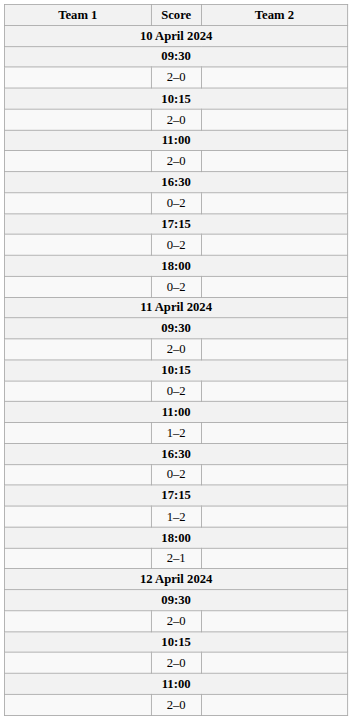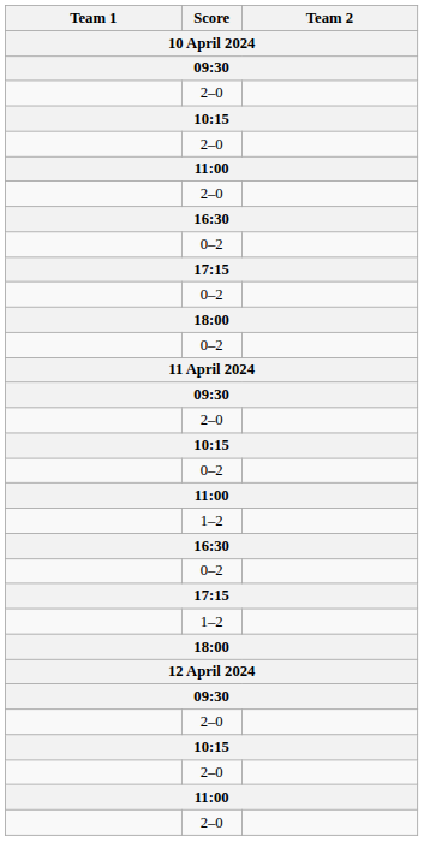- row: 2–1
